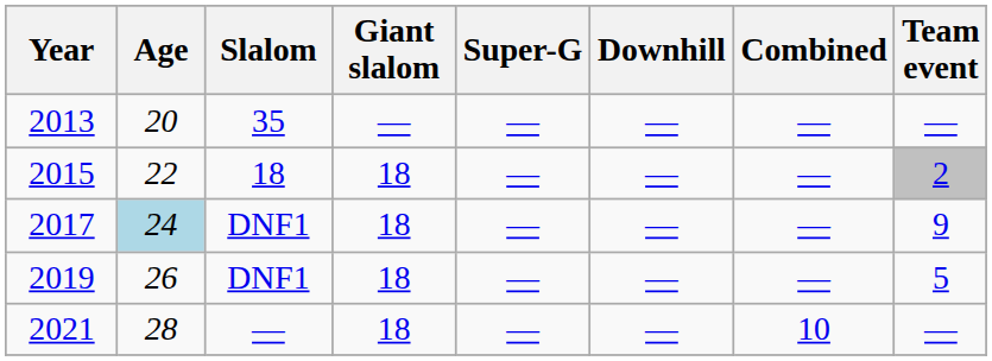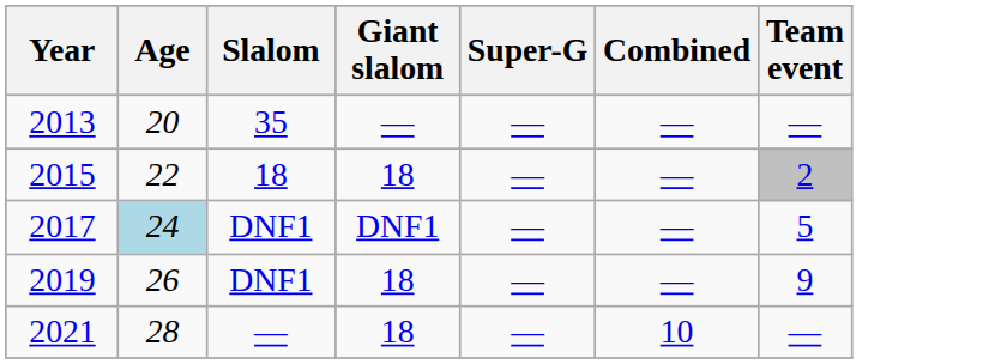- column: Downhill | — | — | — | — | —
2017 | Giant slalom: 18 -> DNF1
2017 | Team event: 9 -> 5
2019 | Team event: 5 -> 9
